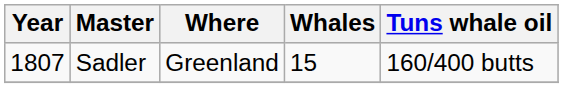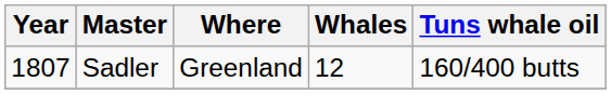Sadler | Whales: 15 -> 12
